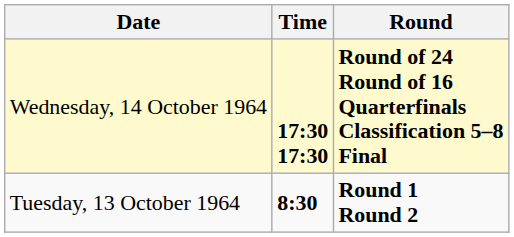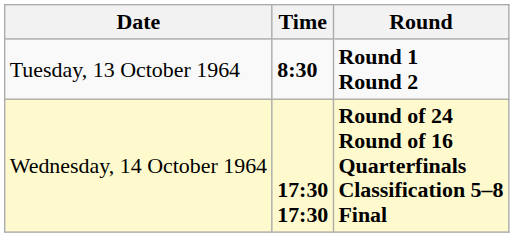rows swapped: Tuesday, 13 October 1964 <-> Wednesday, 14 October 1964
